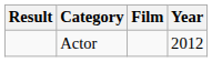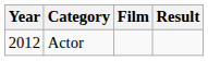columns swapped: Year <-> Result
